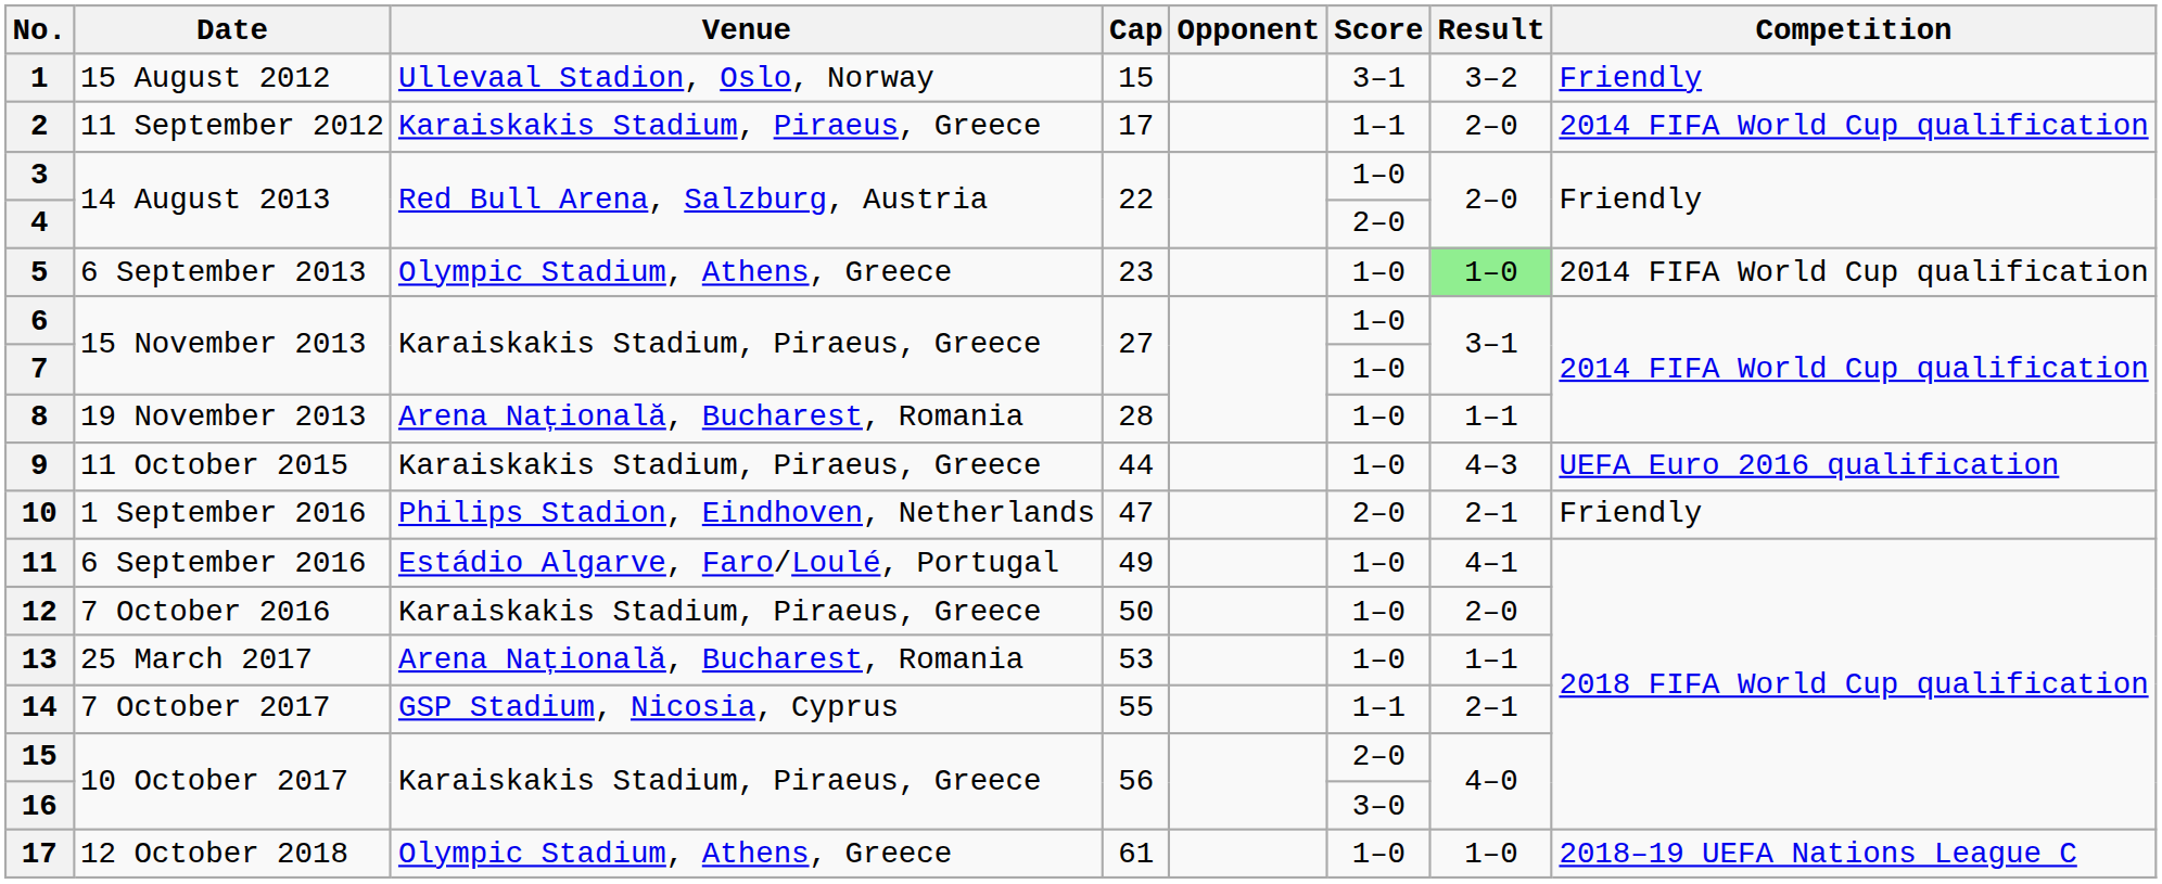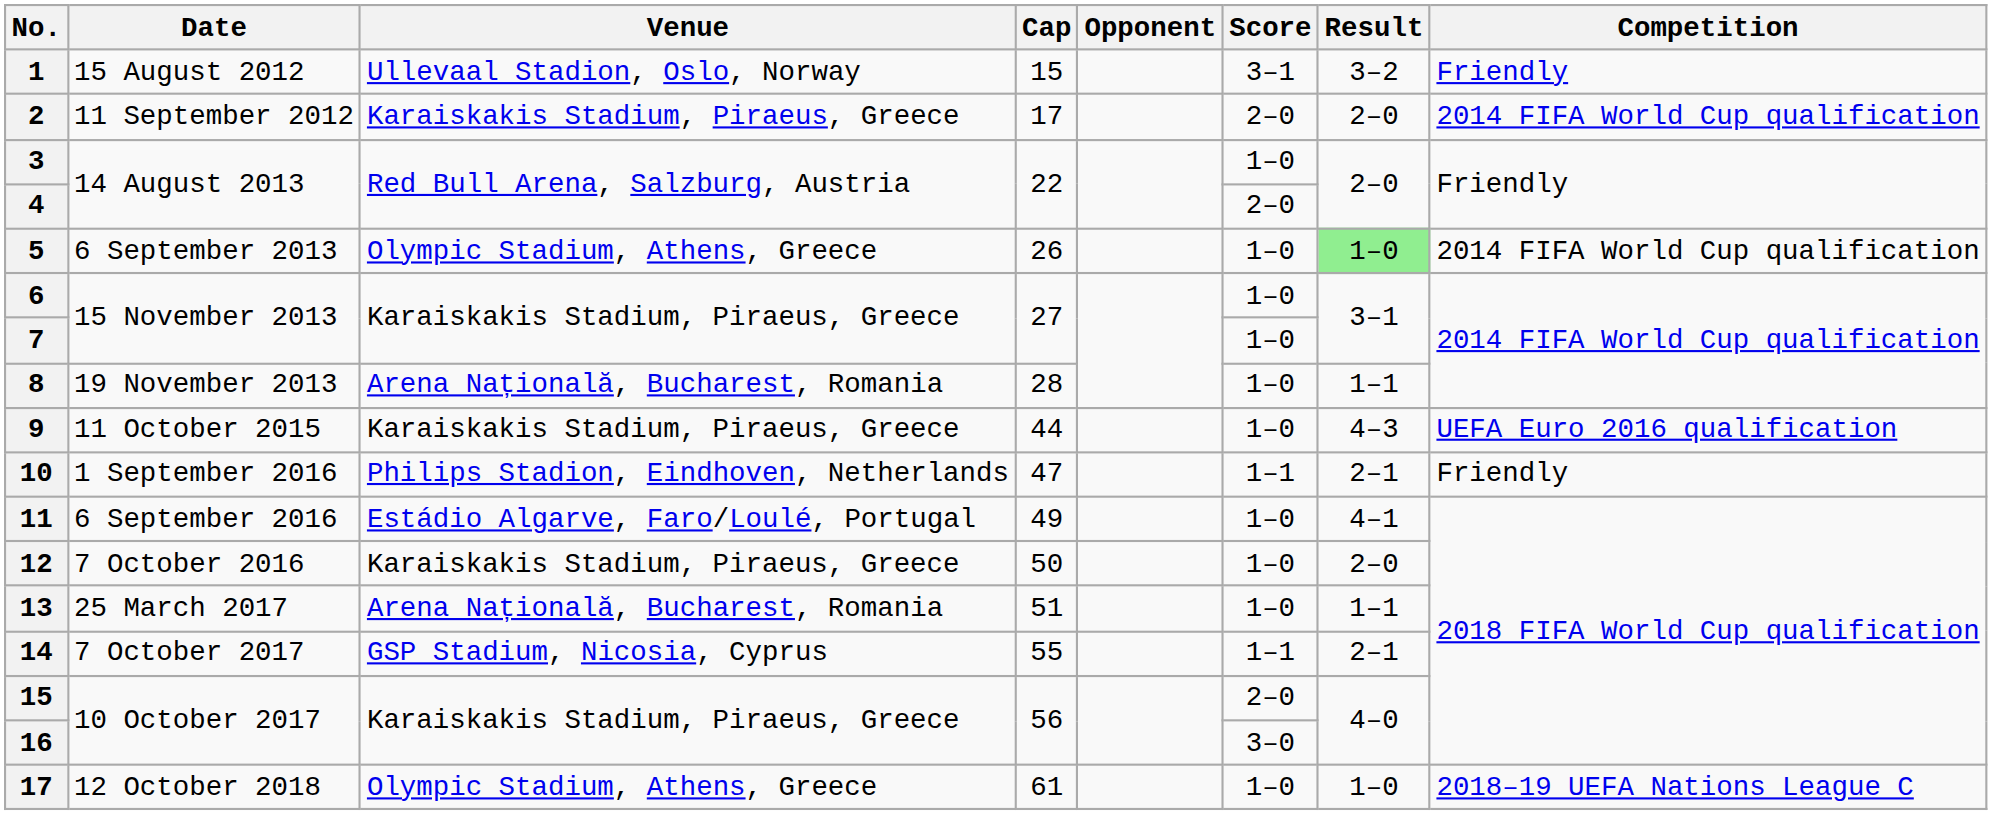2 | Score: 1–1 -> 2–0
5 | Cap: 23 -> 26
10 | Score: 2–0 -> 1–1
13 | Cap: 53 -> 51
